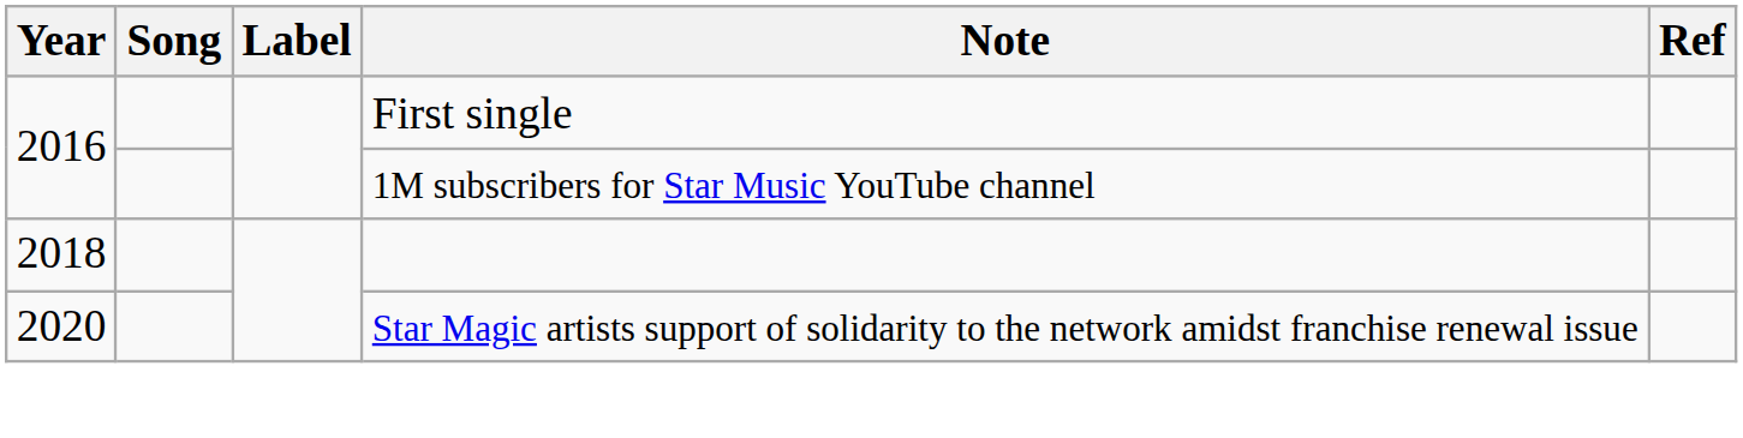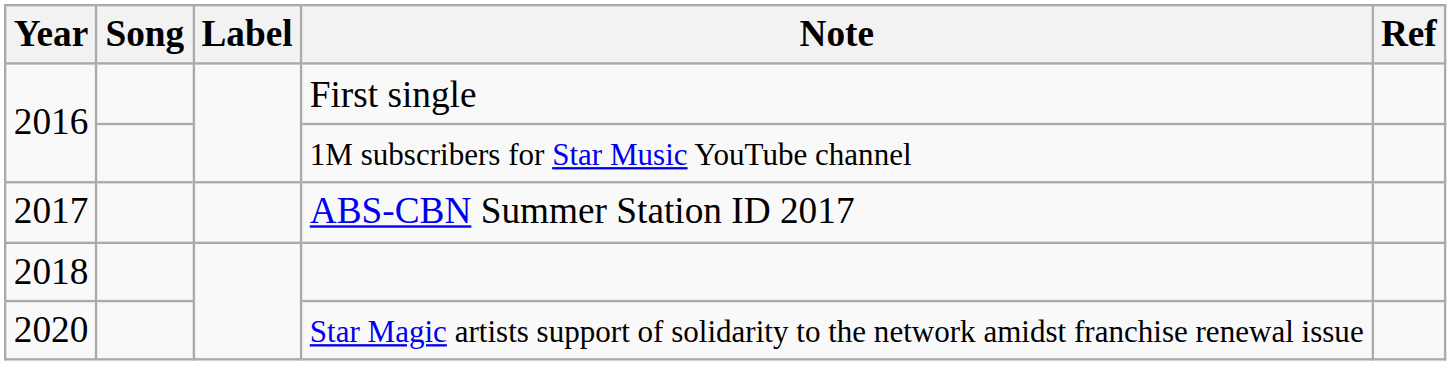+ row: 2017 | ABS-CBN Summer Station ID 2017
